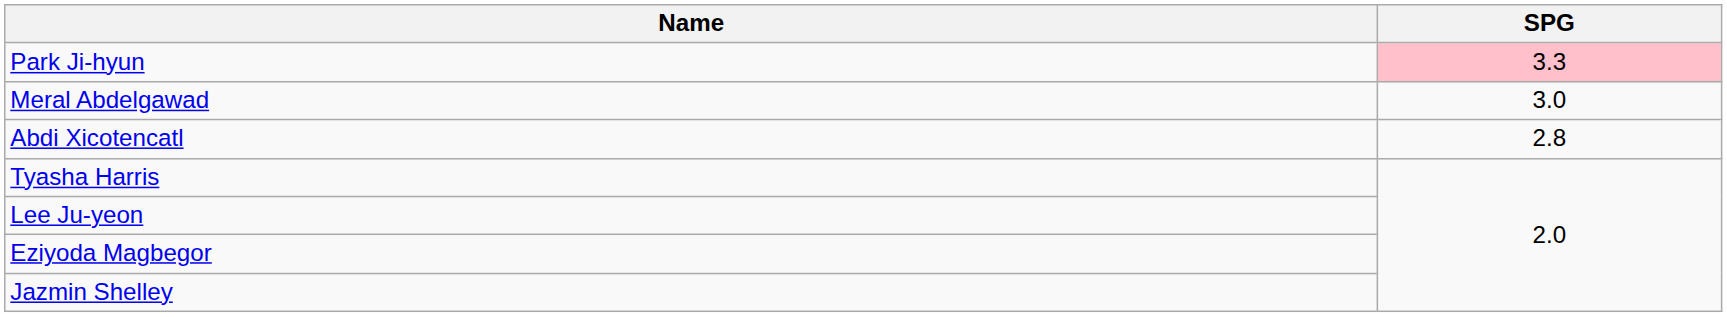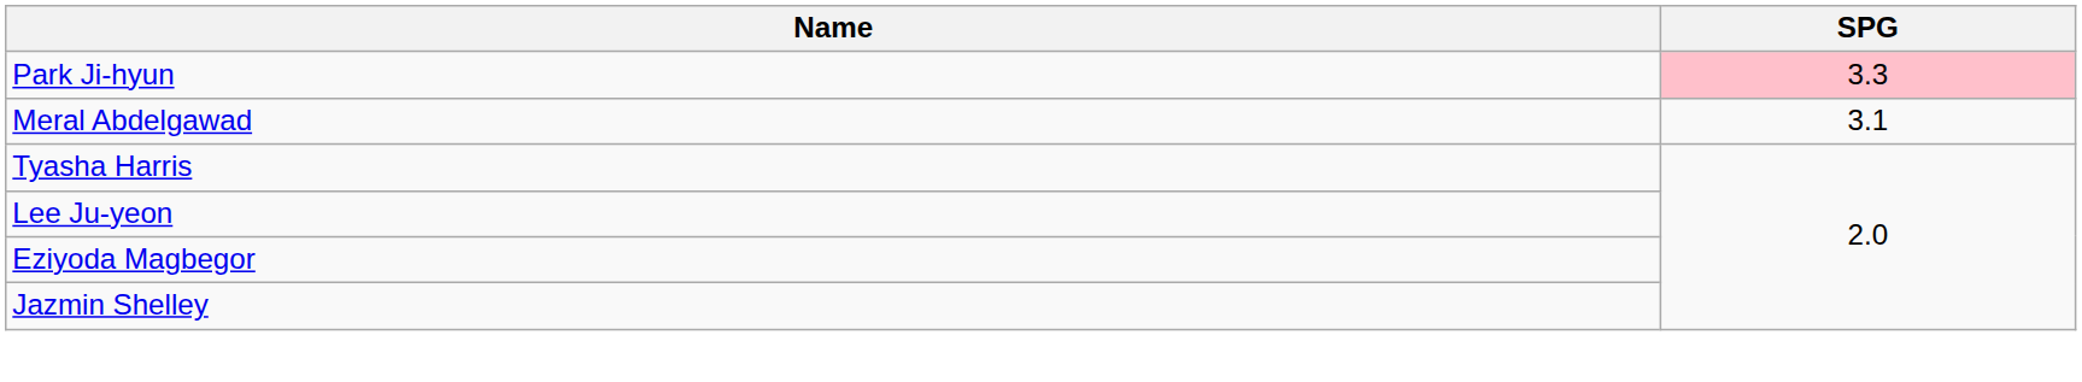Meral Abdelgawad | SPG: 3.0 -> 3.1
- row: Abdi Xicotencatl | 2.8
